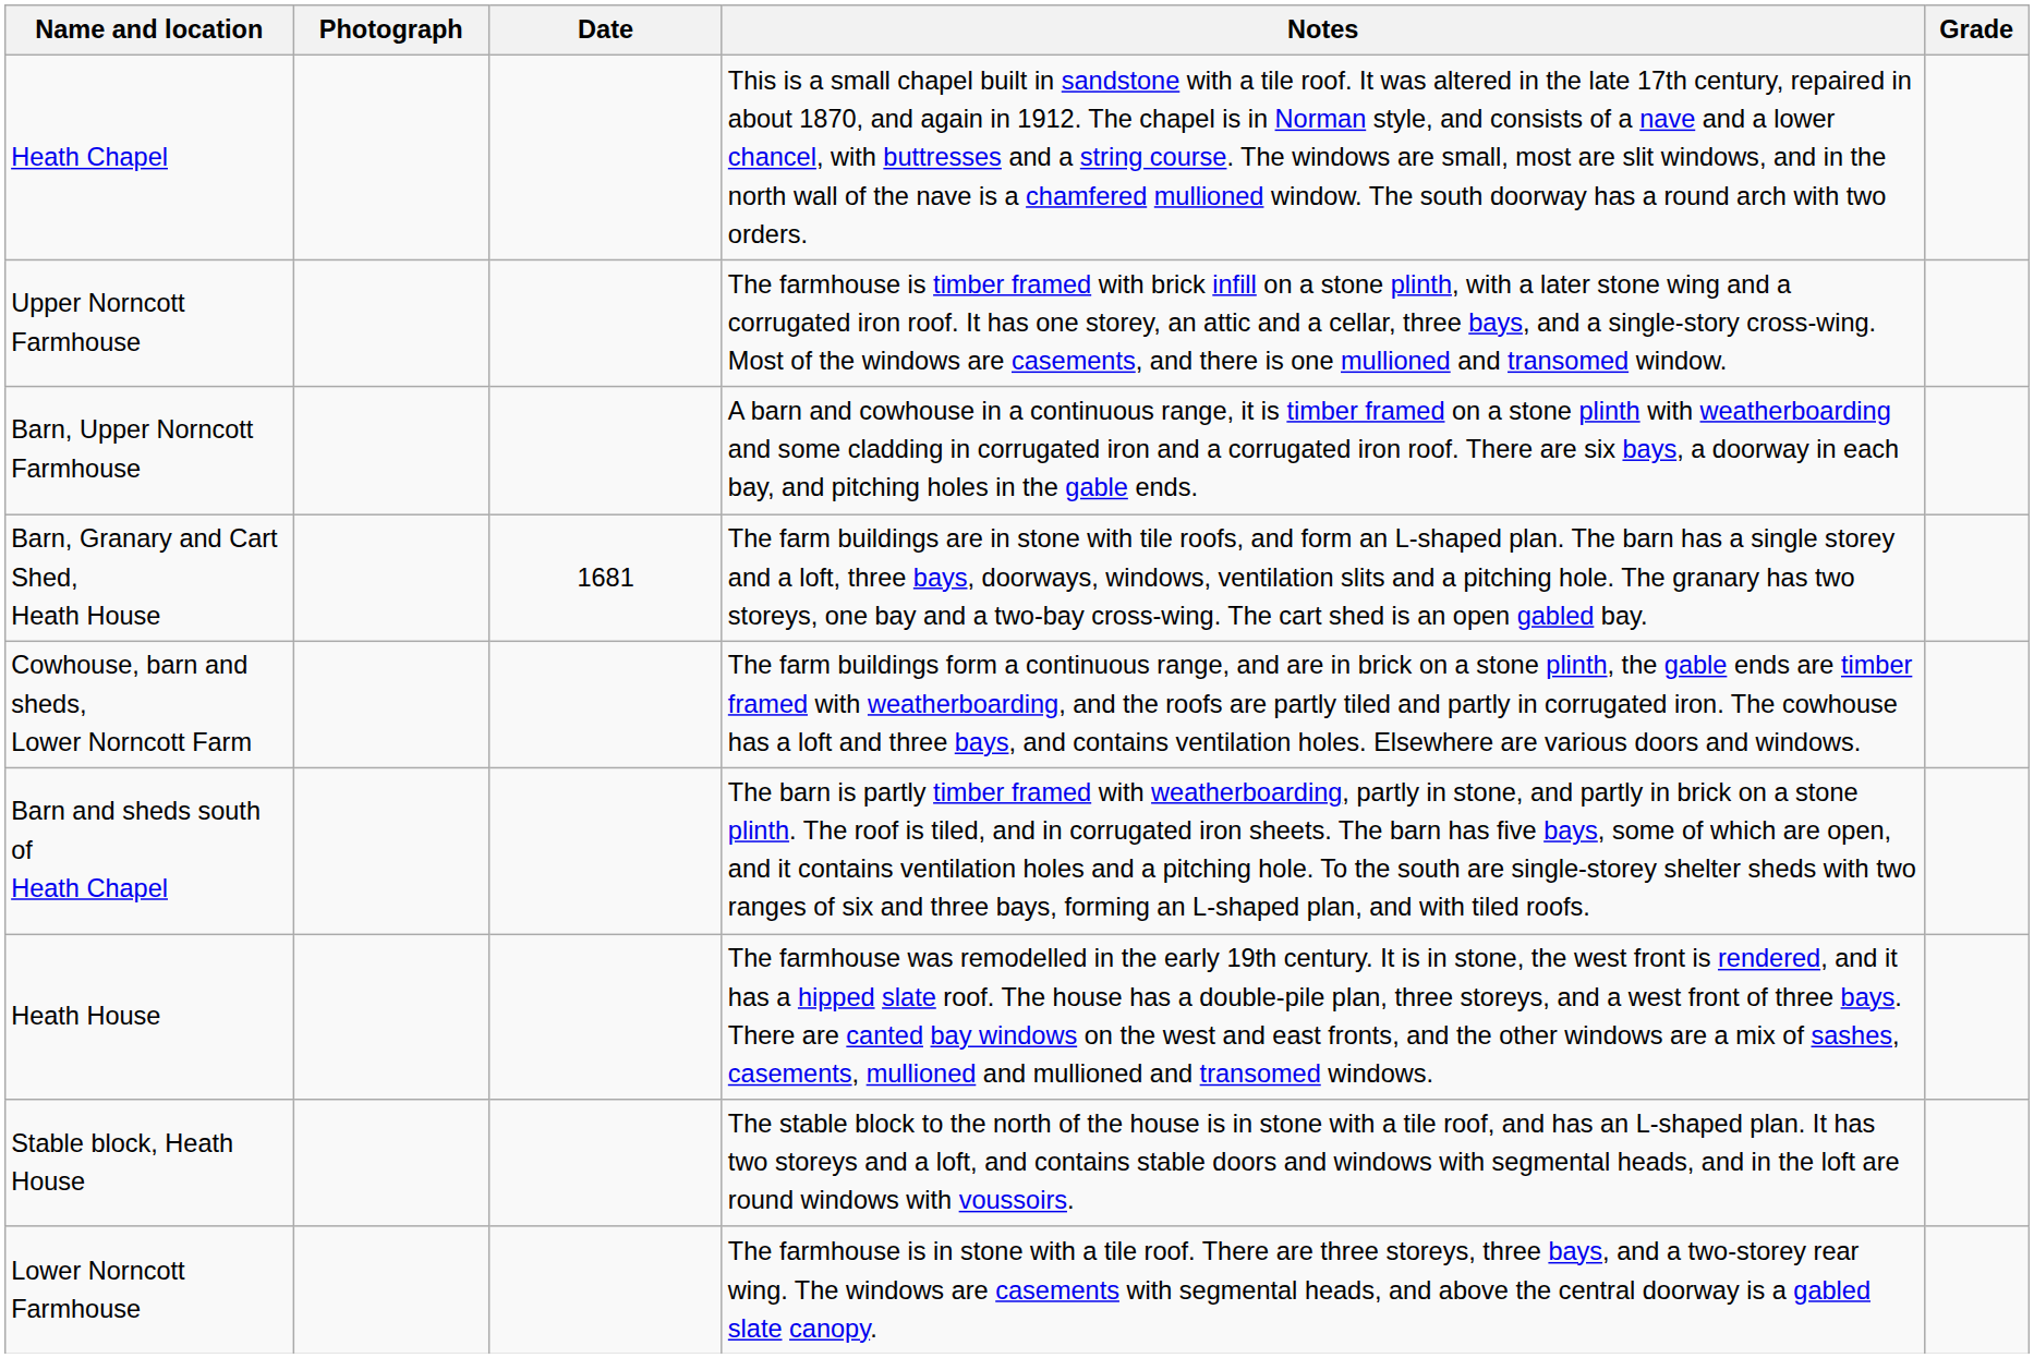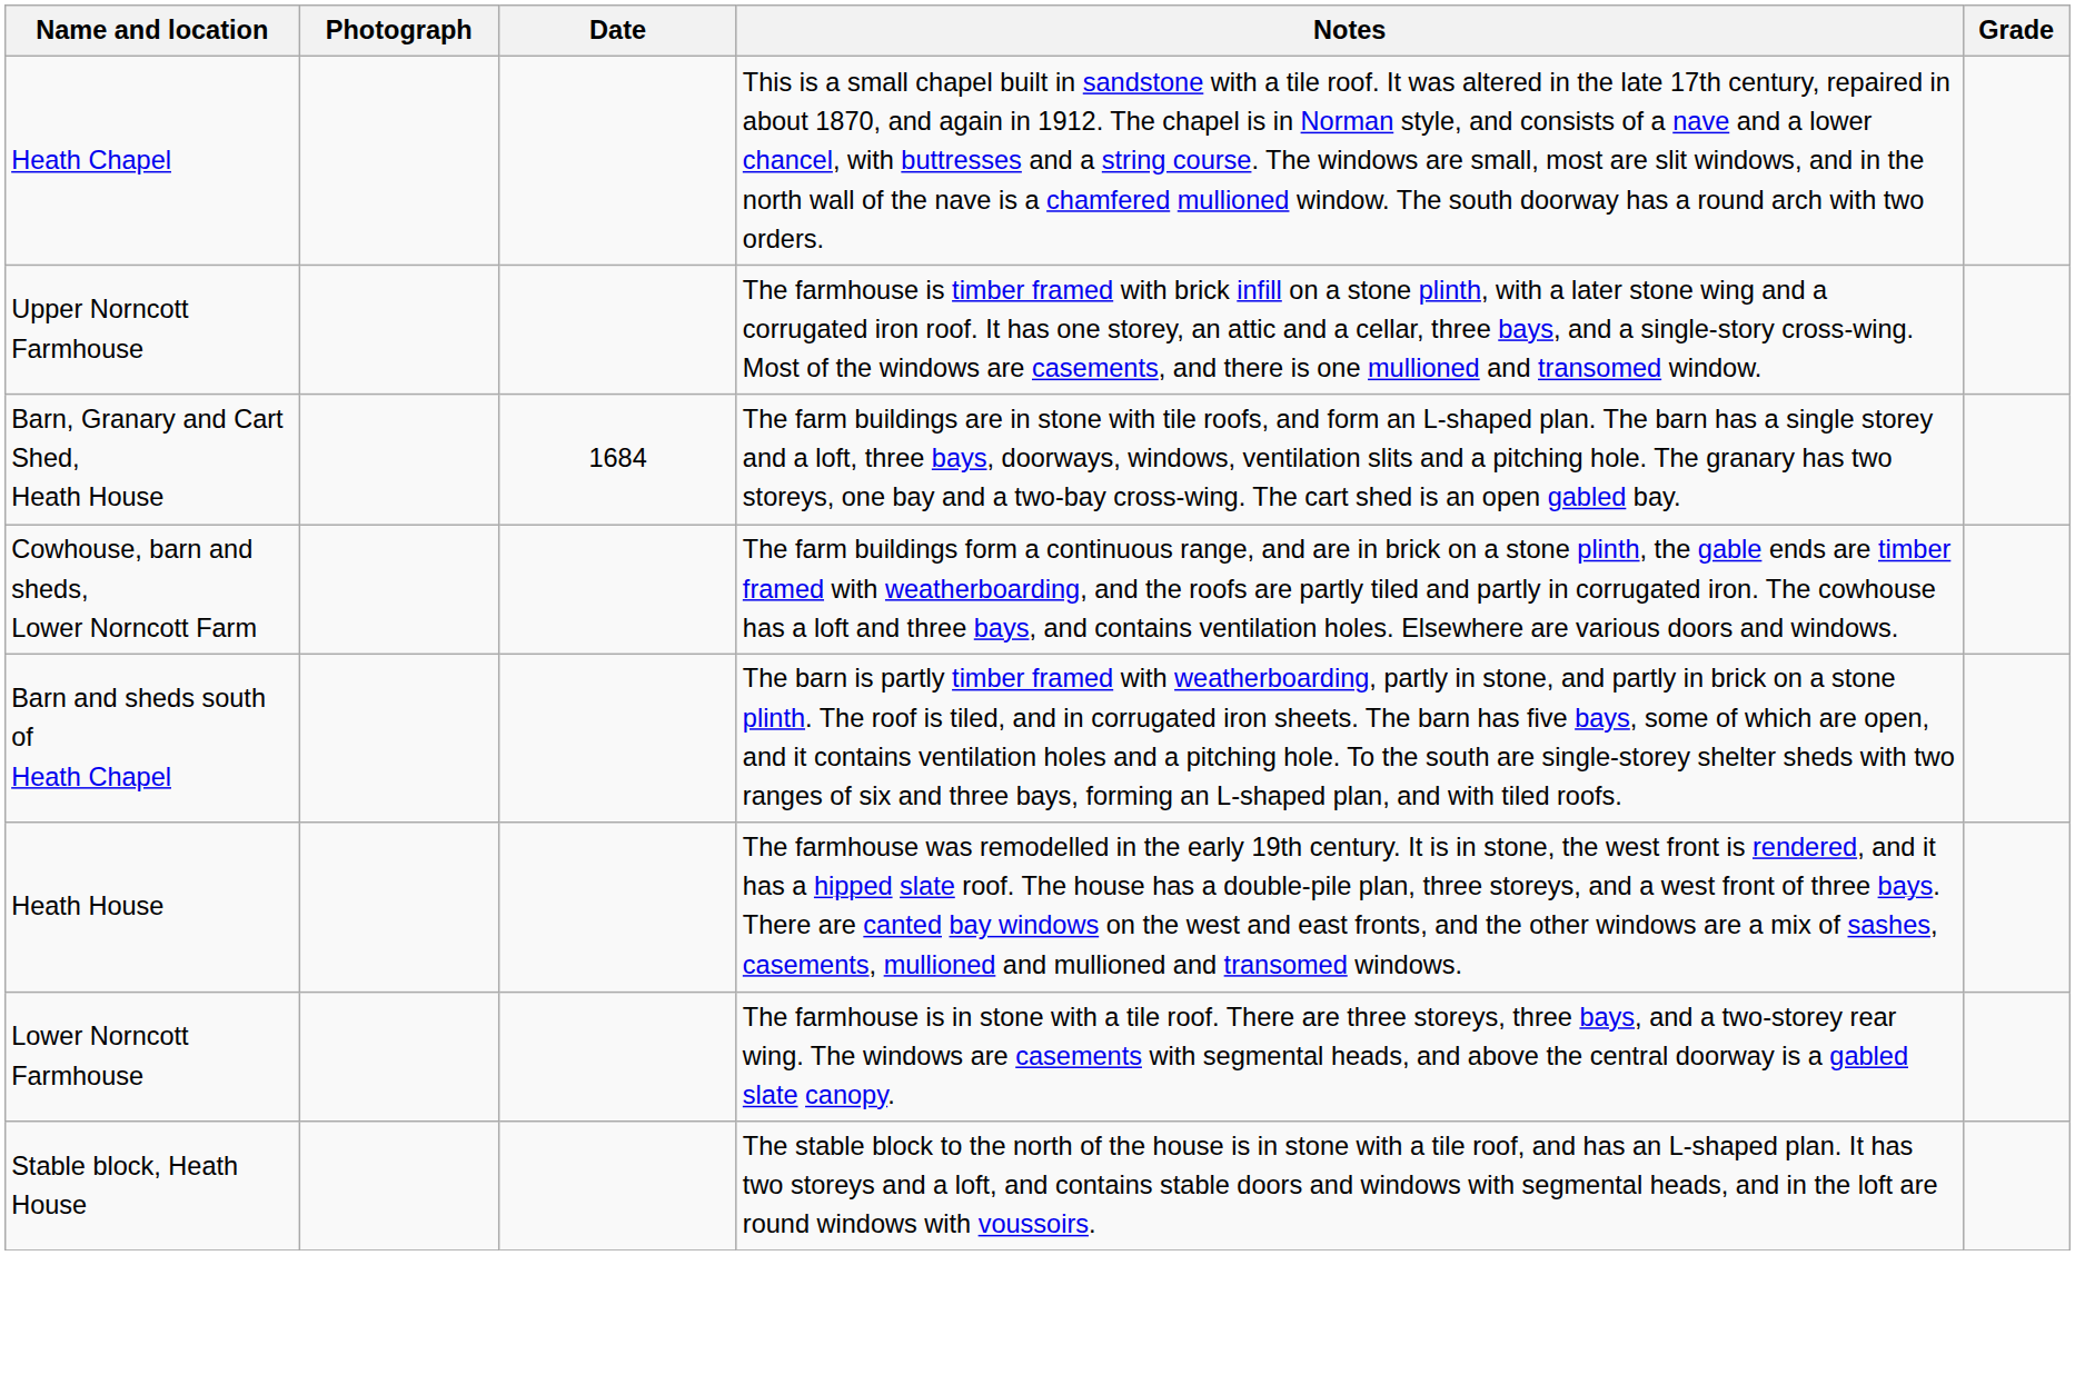- row: Barn, Upper Norncott Farmhouse | A barn and cowhouse in a continuous range, it is timber framed on a stone plinth with weatherboarding and some cladding in corrugated iron and a corrugated iron roof. There are six bays, a doorway in each bay, and pitching holes in the gable ends.
Barn, Granary and Cart Shed, Heath House | Date: 1681 -> 1684
rows swapped: Lower Norncott Farmhouse <-> Stable block, Heath House
